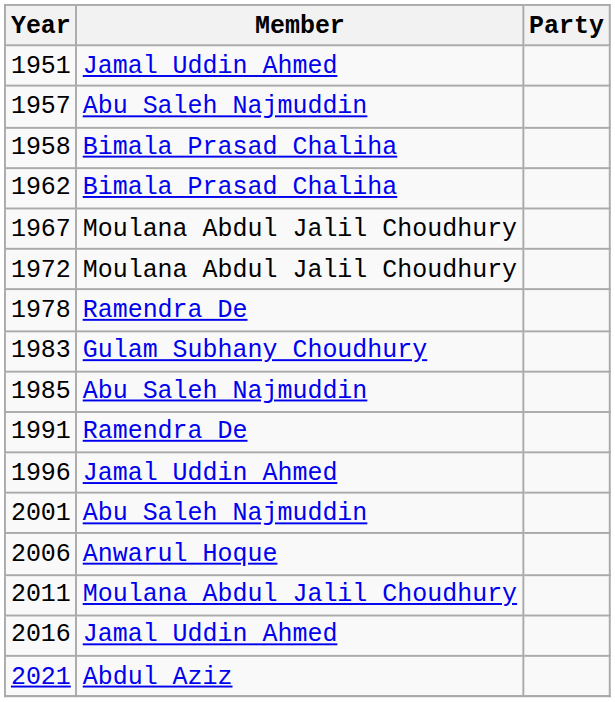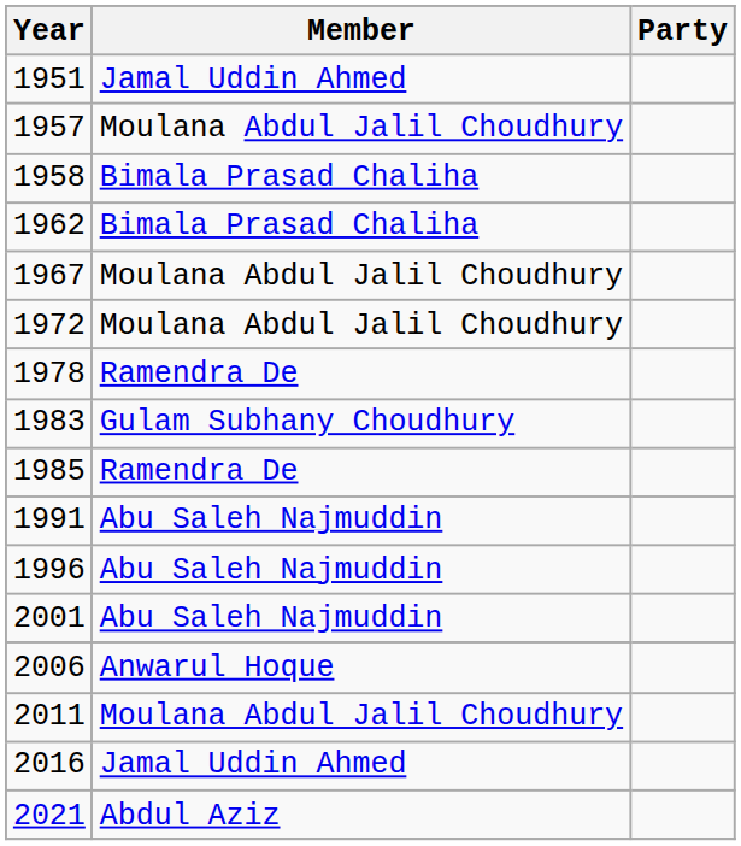1957 | Member: Abu Saleh Najmuddin -> Moulana Abdul Jalil Choudhury
1985 | Member: Abu Saleh Najmuddin -> Ramendra De
1991 | Member: Ramendra De -> Abu Saleh Najmuddin
1996 | Member: Jamal Uddin Ahmed -> Abu Saleh Najmuddin
